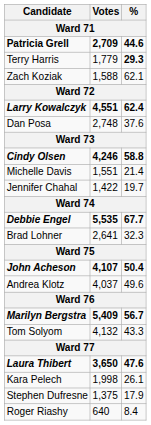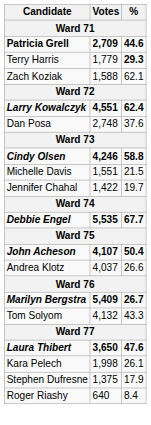Michelle Davis | %: 21.4 -> 21.5
- row: Brad Lohner | 2,641 | 32.3
Andrea Klotz | %: 49.6 -> 26.6
Marilyn Bergstra | %: 56.7 -> 26.7
